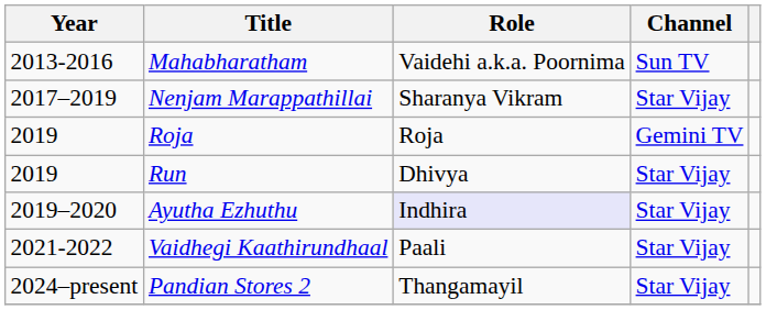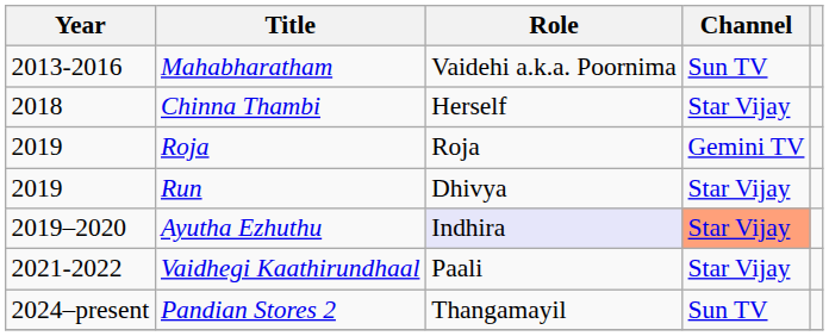+ row: 2018 | Chinna Thambi | Herself | Star Vijay
- row: 2017–2019 | Nenjam Marappathillai | Sharanya Vikram | Star Vijay
Ayutha Ezhuthu | Channel: no background -> lightsalmon background
Pandian Stores 2 | Channel: Star Vijay -> Sun TV
